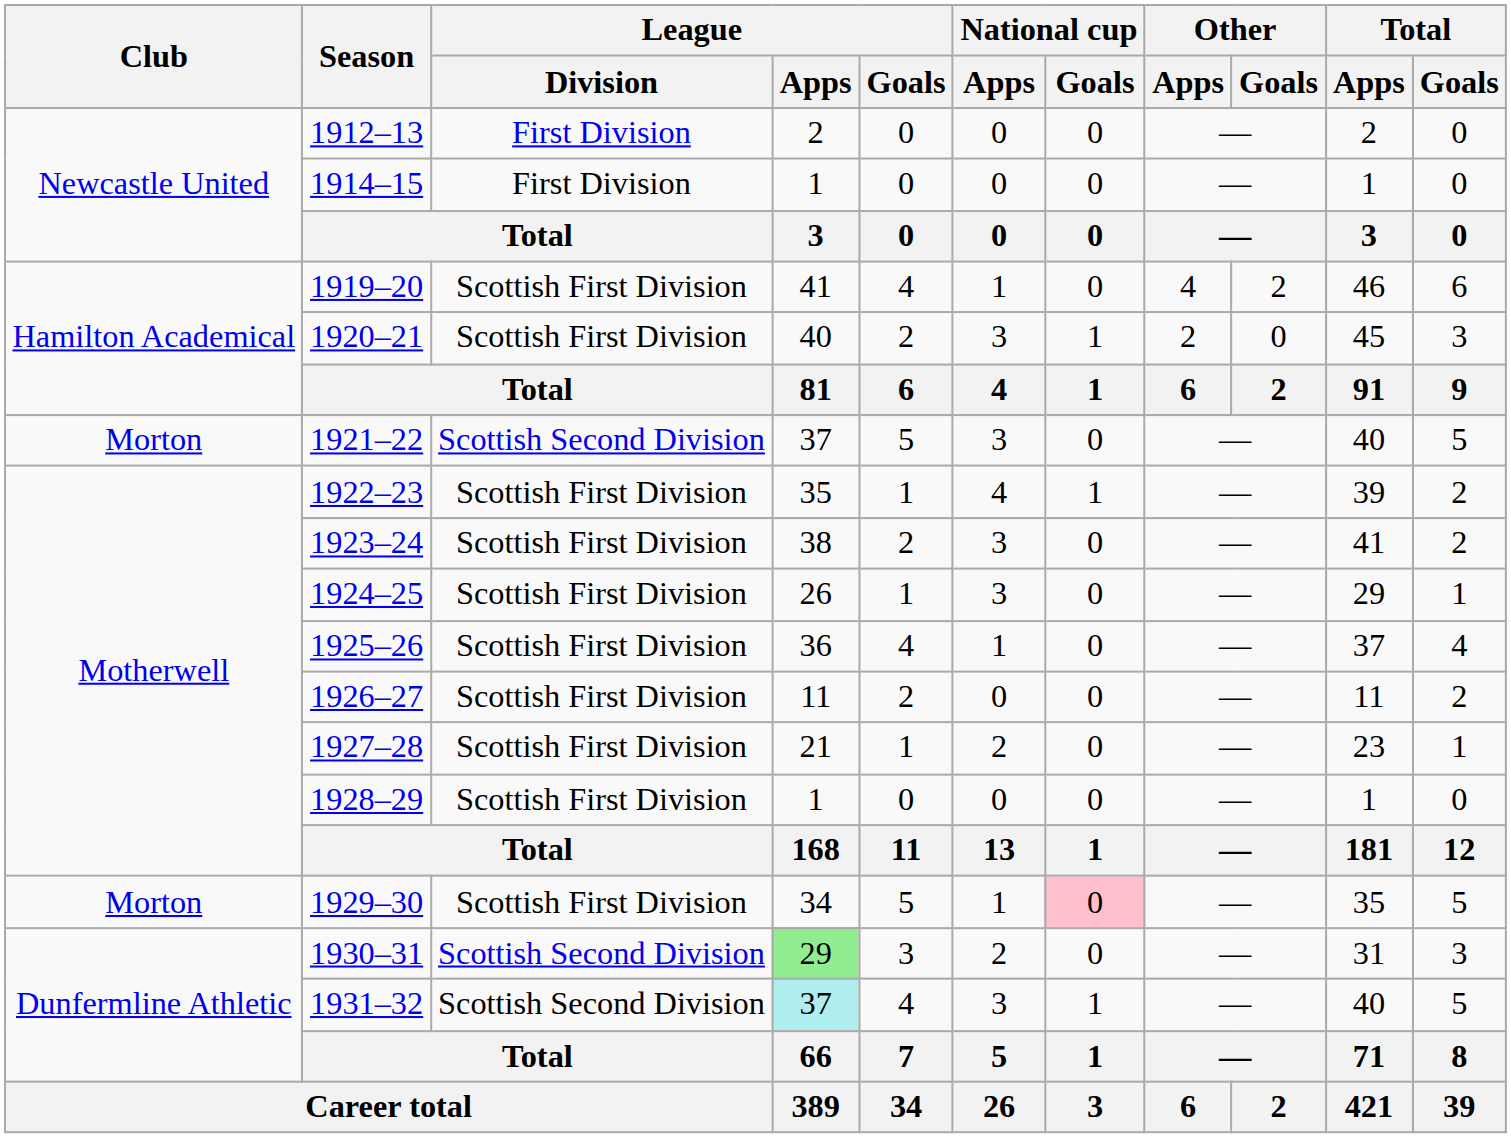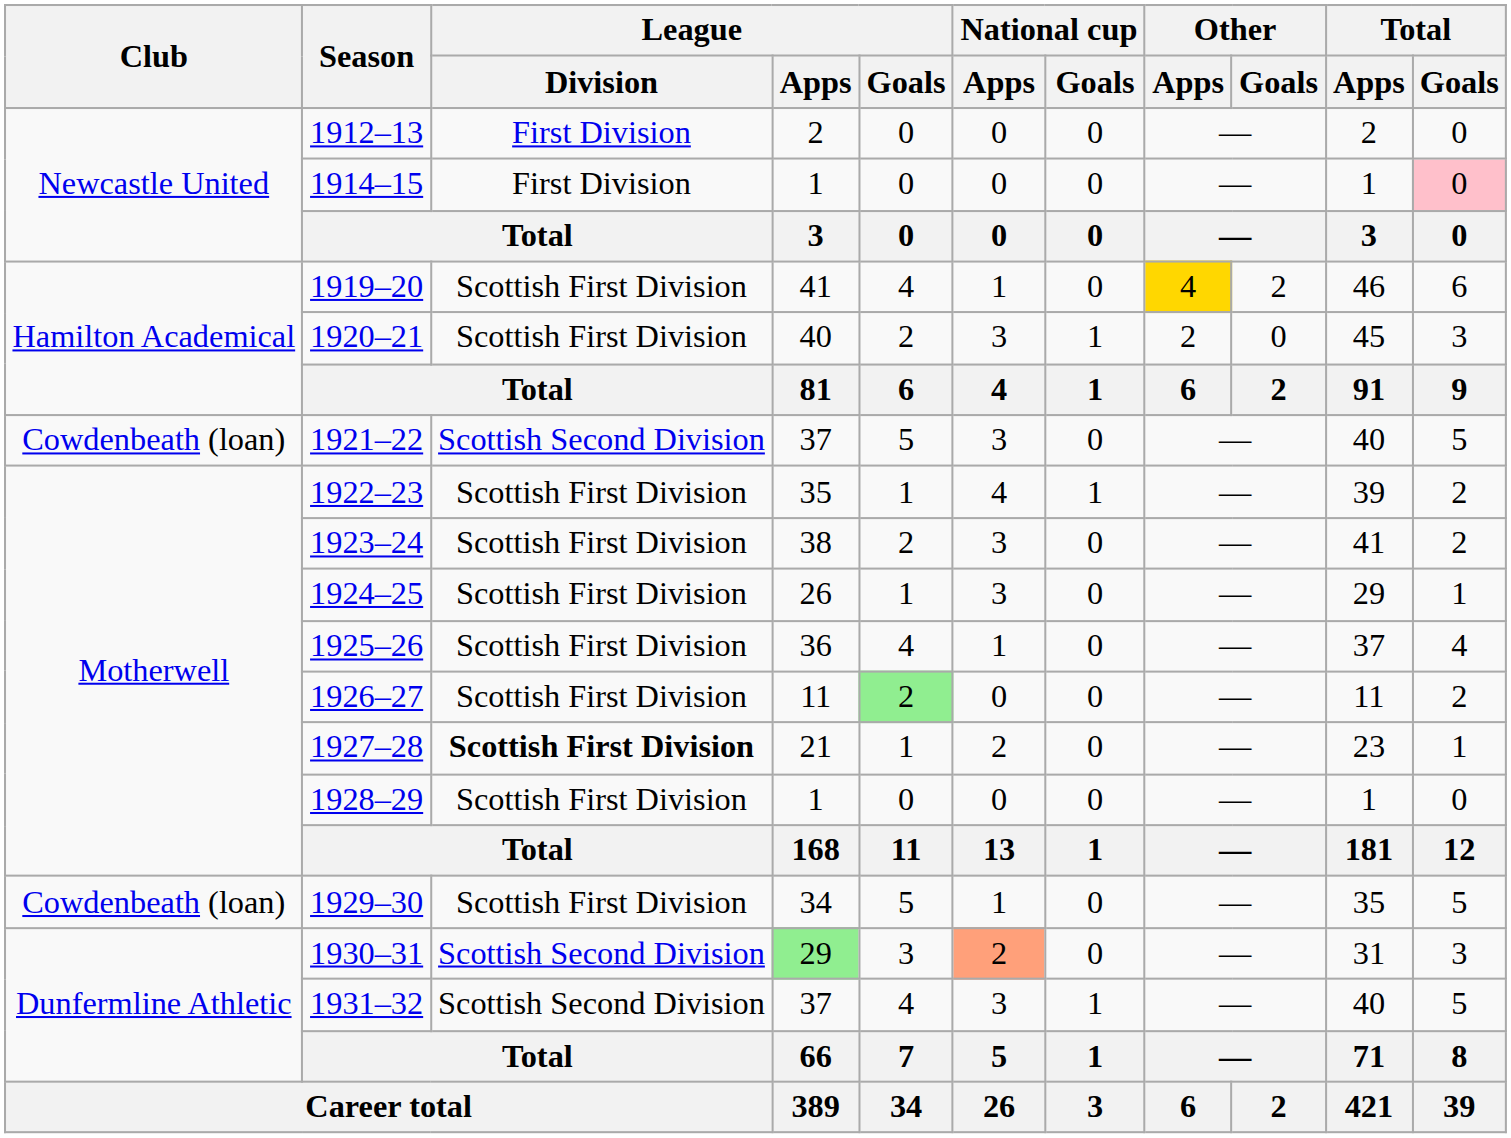1914–15 | Total / Goals: no background -> pink background
1919–20 | Other / Apps: no background -> gold background
1921–22 | Club: Morton -> Cowdenbeath (loan)
1926–27 | League / Goals: no background -> lightgreen background
1927–28 | League / Division: normal -> bold
1929–30 | Club: Morton -> Cowdenbeath (loan)
1929–30 | National cup / Goals: pink background -> no background
1930–31 | National cup / Apps: no background -> lightsalmon background
1931–32 | League / Apps: paleturquoise background -> no background
